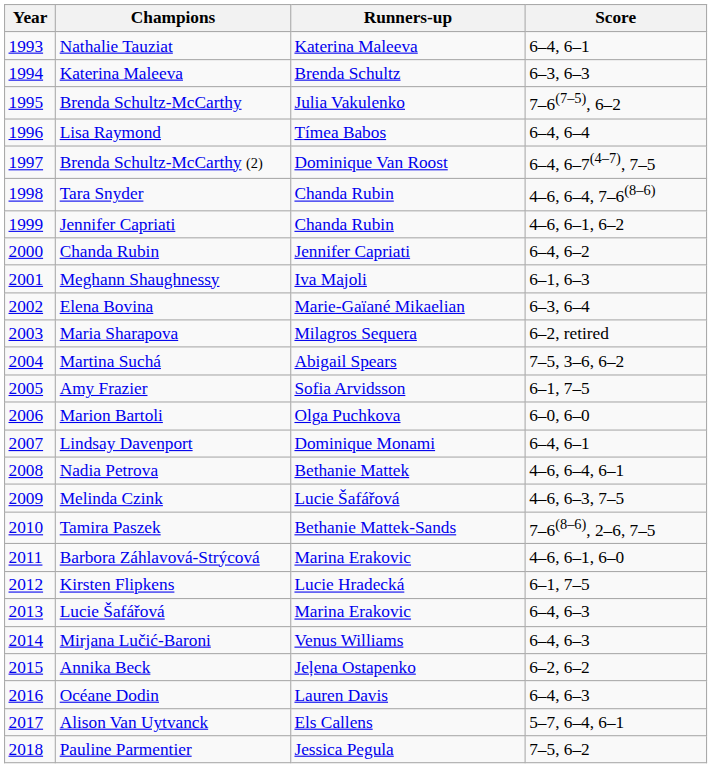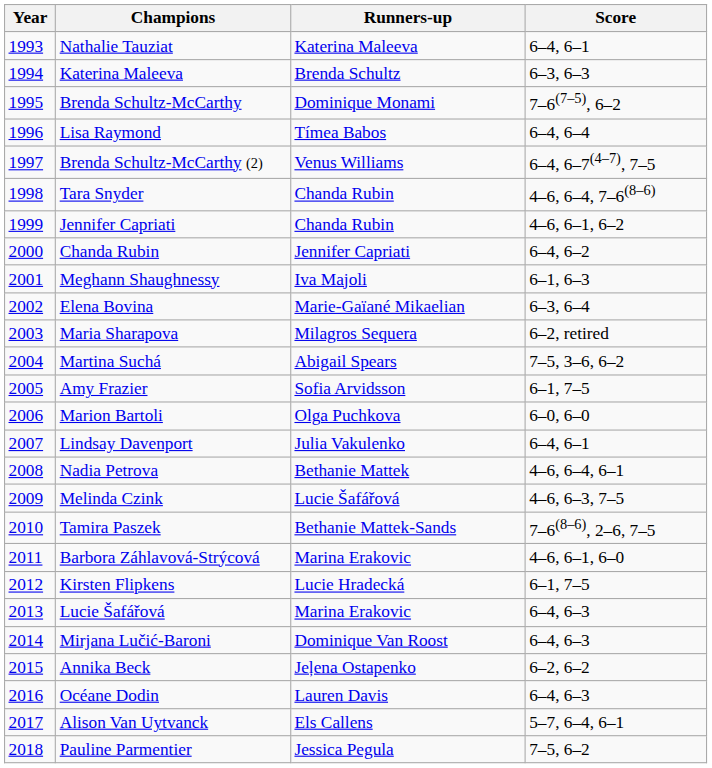Brenda Schultz-McCarthy | Runners-up: Julia Vakulenko -> Dominique Monami
Brenda Schultz-McCarthy (2) | Runners-up: Dominique Van Roost -> Venus Williams
Lindsay Davenport | Runners-up: Dominique Monami -> Julia Vakulenko
Mirjana Lučić-Baroni | Runners-up: Venus Williams -> Dominique Van Roost
